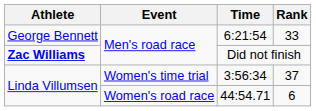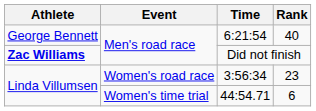6:21:54 | Rank: 33 -> 40
3:56:34 | Event: Women's time trial -> Women's road race
3:56:34 | Rank: 37 -> 23
44:54.71 | Event: Women's road race -> Women's time trial
